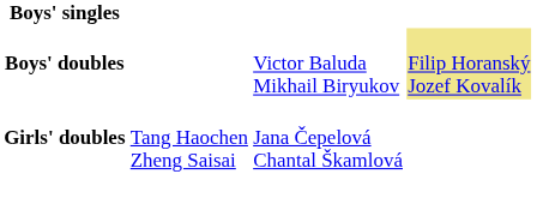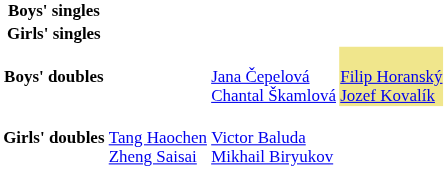+ row: Girls' singles
Boys' doubles | column 3: Victor Baluda Mikhail Biryukov -> Jana Čepelová Chantal Škamlová
Girls' doubles | column 3: Jana Čepelová Chantal Škamlová -> Victor Baluda Mikhail Biryukov
